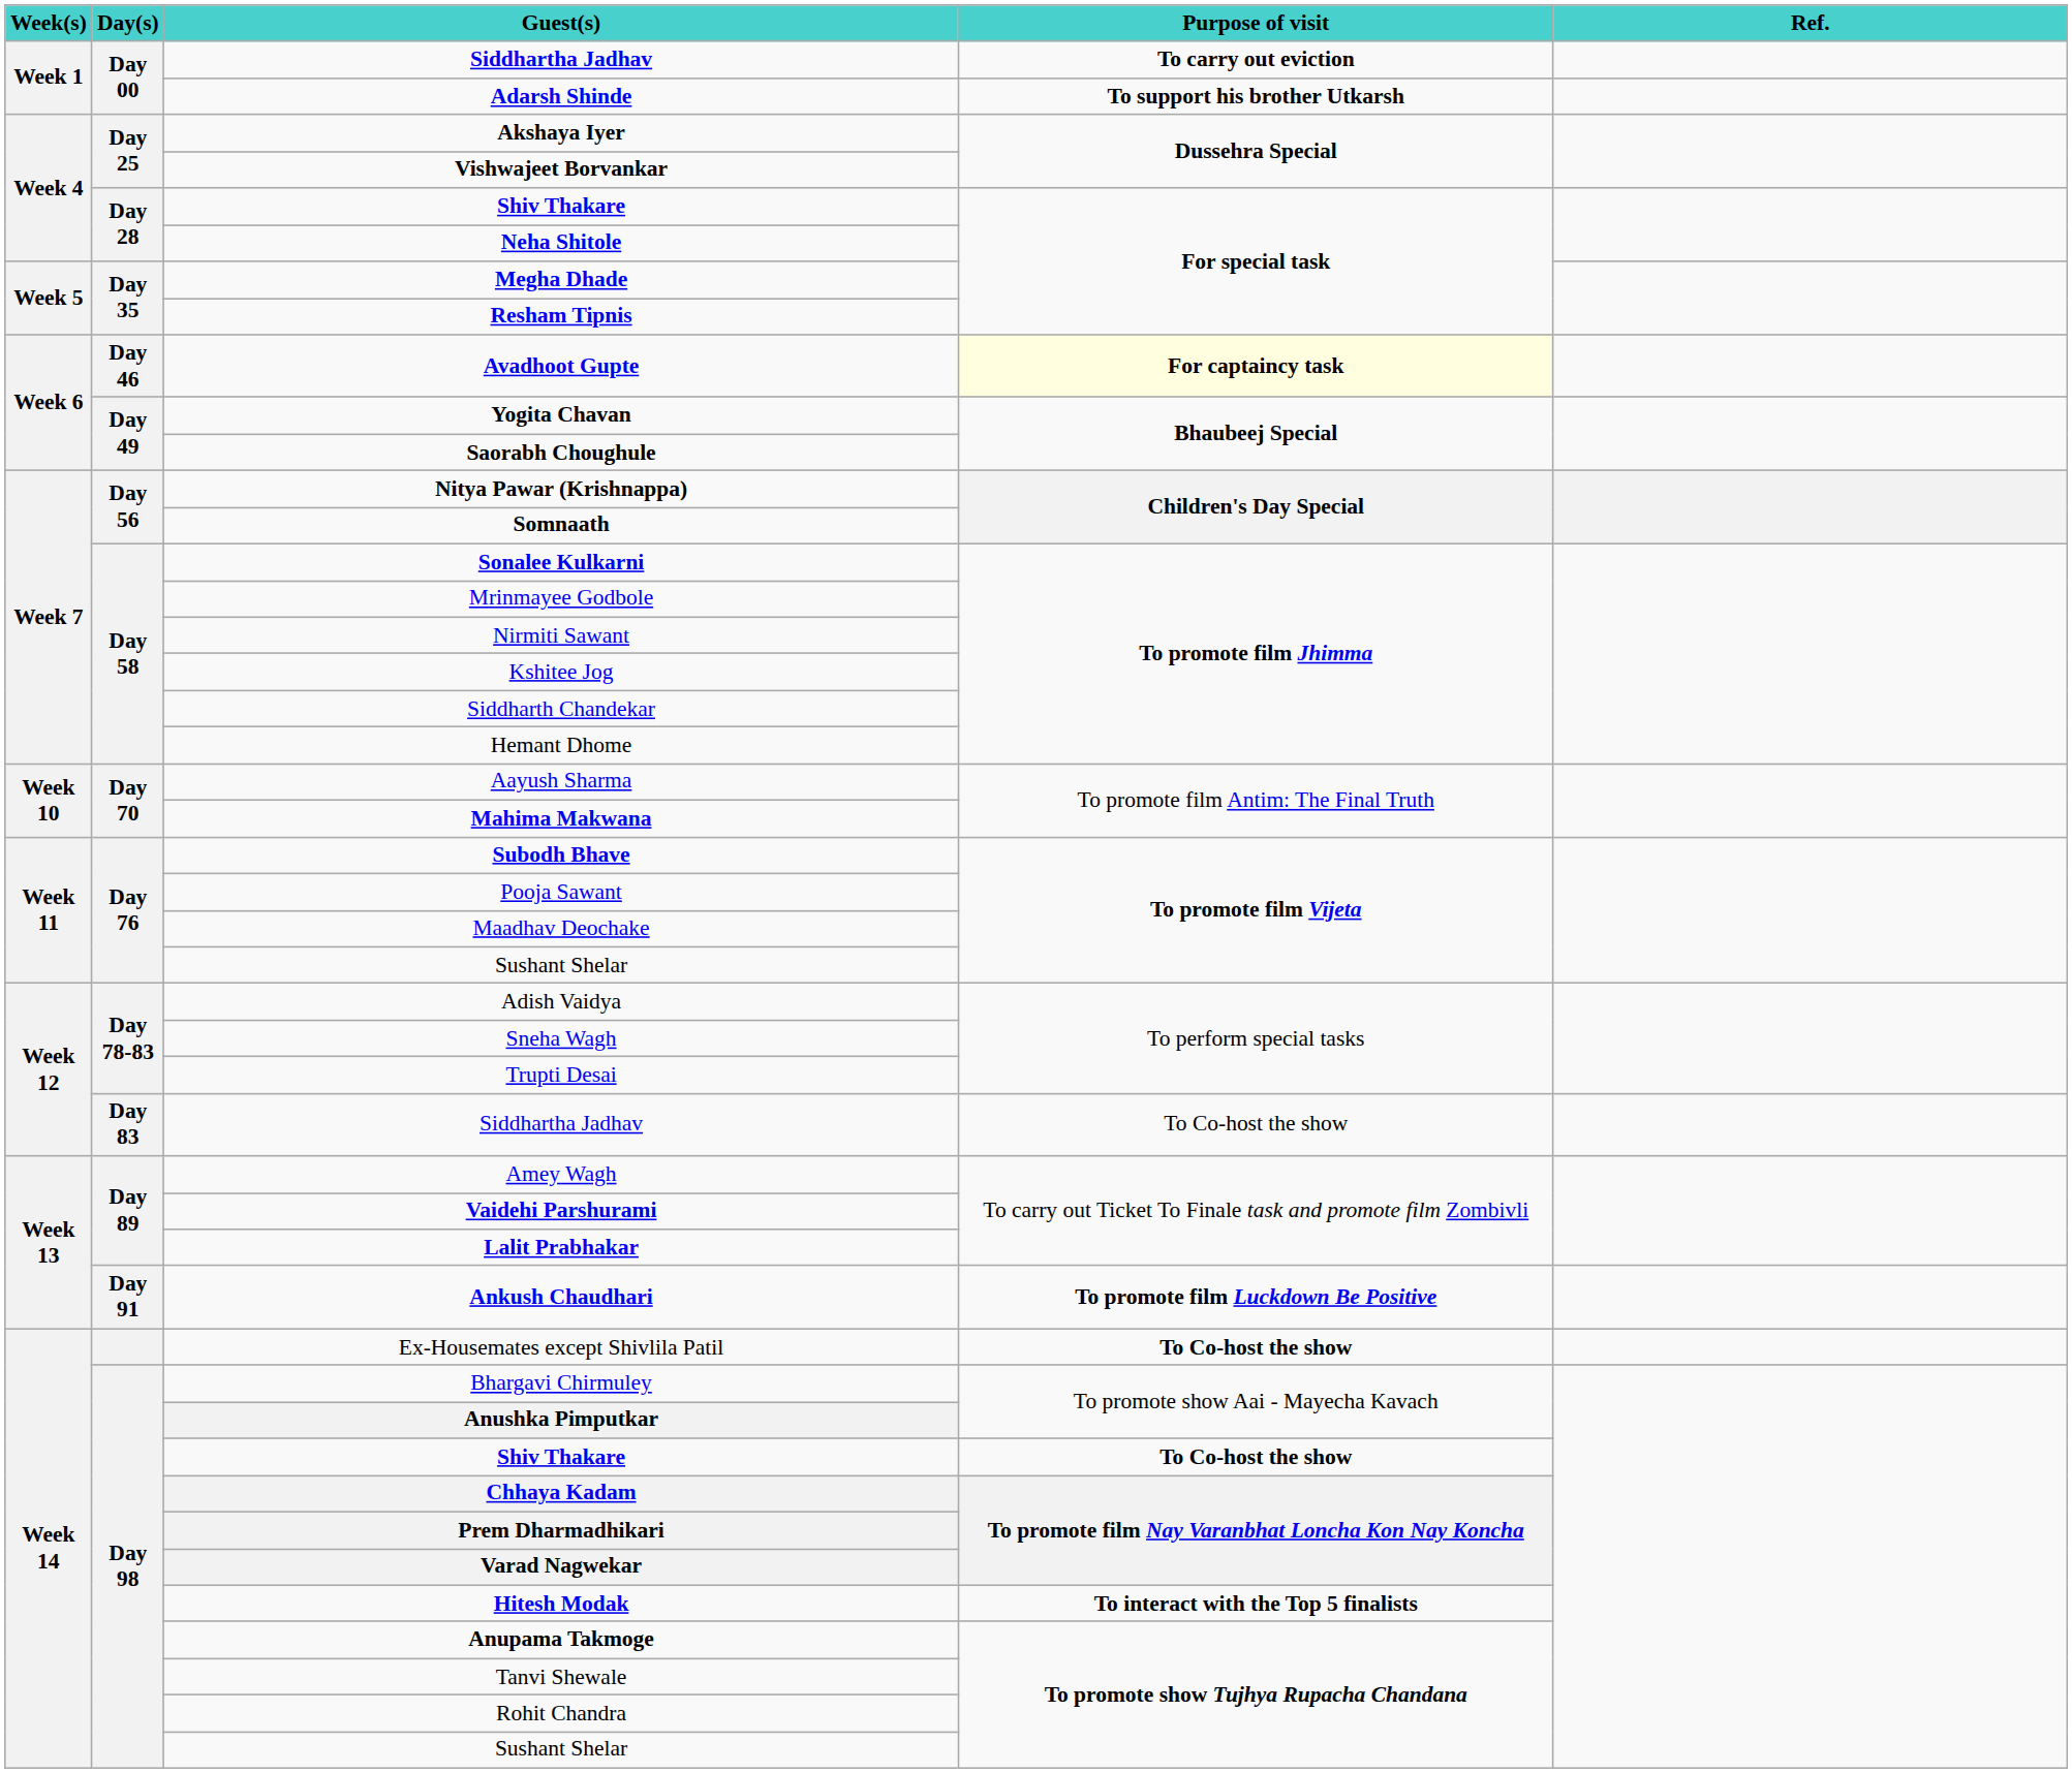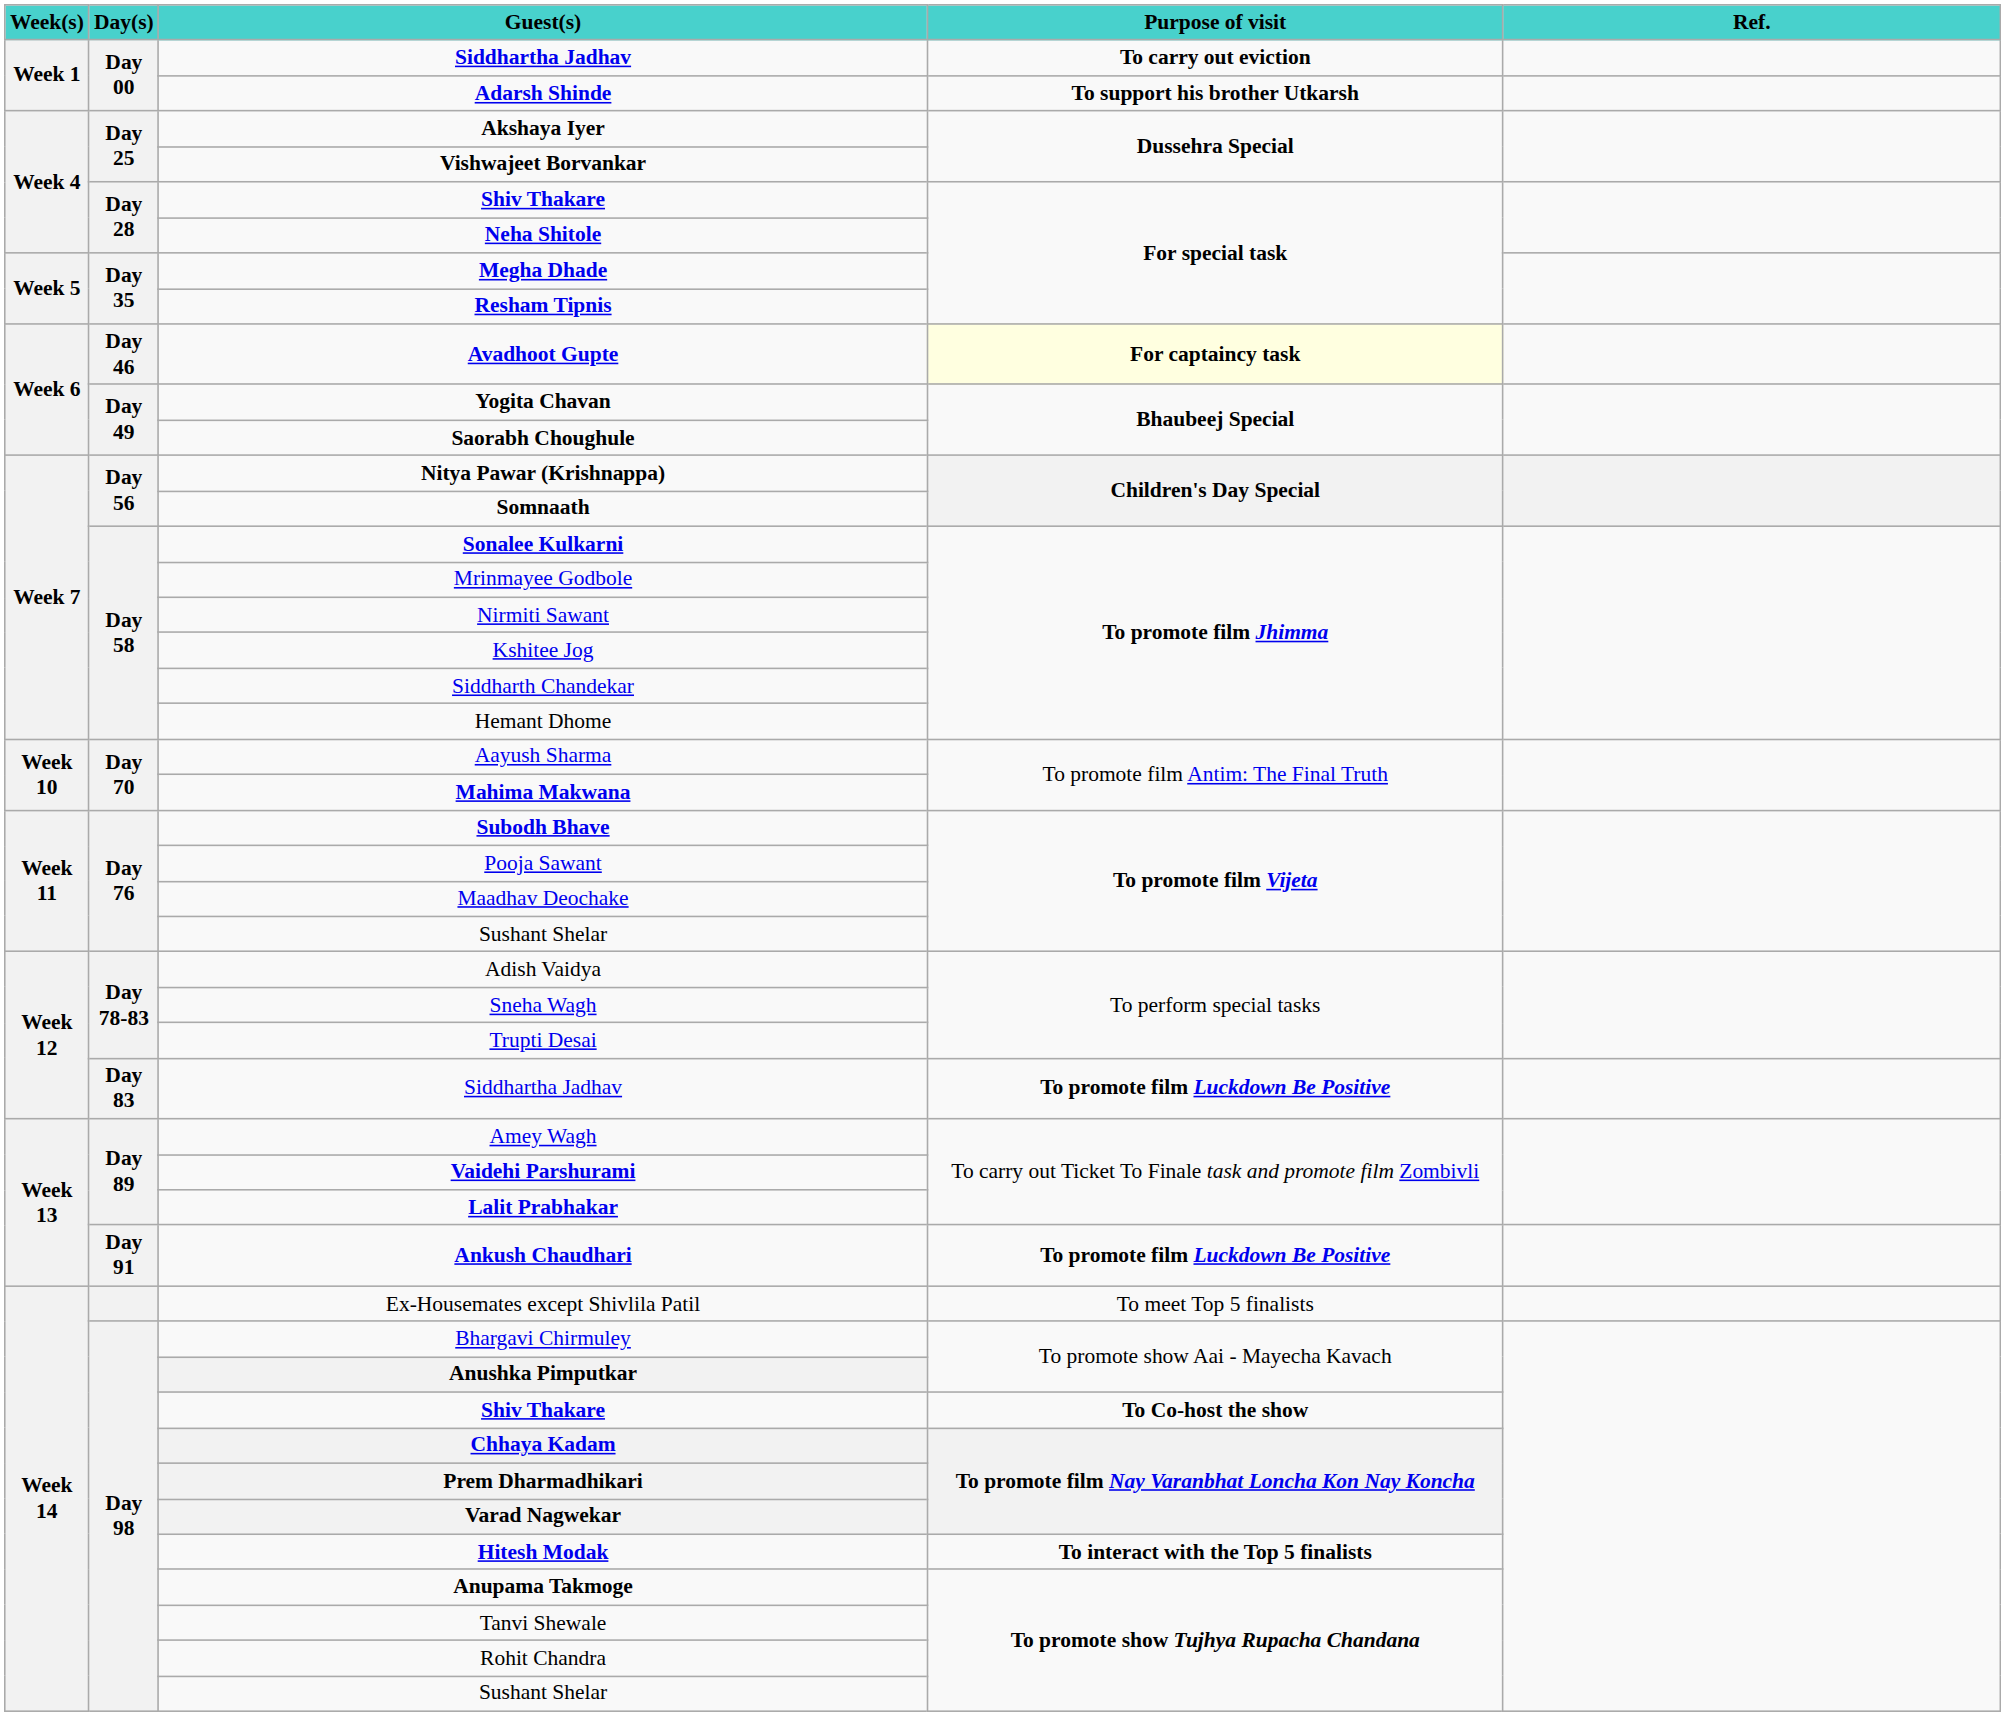Day 83 / Siddhartha Jadhav | Purpose of visit: To Co-host the show -> To promote film Luckdown Be Positive
Ex-Housemates except Shivlila Patil | Purpose of visit: To Co-host the show -> To meet Top 5 finalists
